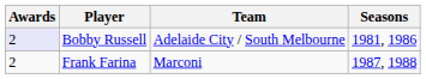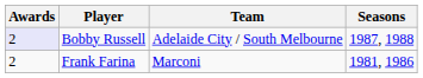Bobby Russell | Seasons: 1981, 1986 -> 1987, 1988
Frank Farina | Seasons: 1987, 1988 -> 1981, 1986
